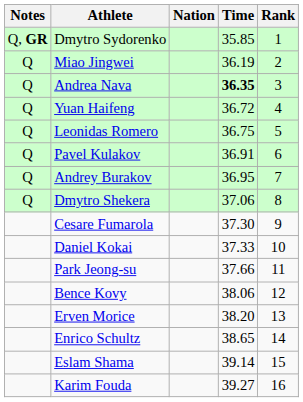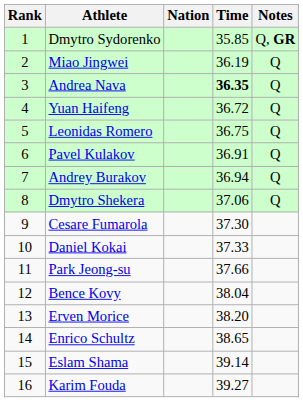columns swapped: Rank <-> Notes
Andrey Burakov | Time: 36.95 -> 36.94
Bence Kovy | Time: 38.06 -> 38.04
